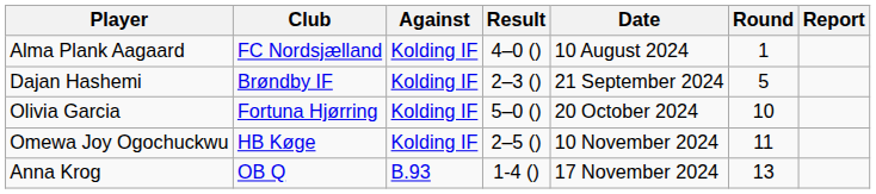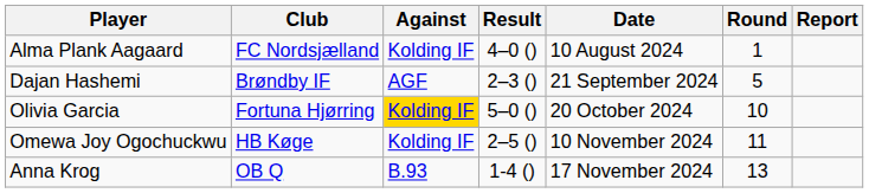Dajan Hashemi | Against: Kolding IF -> AGF
Olivia Garcia | Against: no background -> gold background
